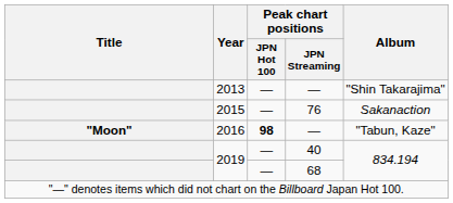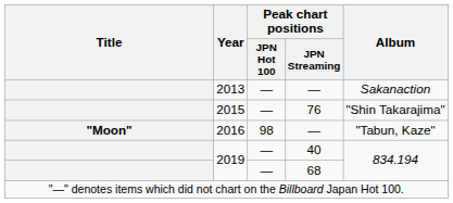2013 | Album: "Shin Takarajima" -> Sakanaction
2015 | Album: Sakanaction -> "Shin Takarajima"
2016 | Peak chart positions / JPN Hot 100: bold -> normal
